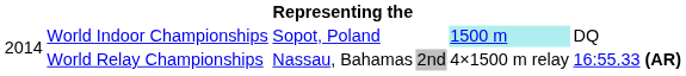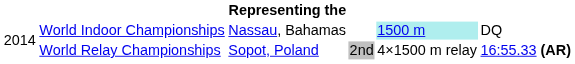World Indoor Championships | column 3: Sopot, Poland -> Nassau, Bahamas
World Relay Championships | column 3: Nassau, Bahamas -> Sopot, Poland
